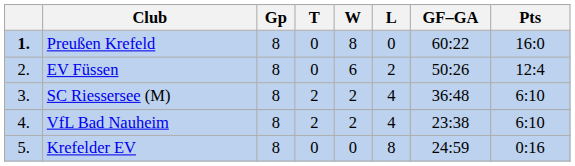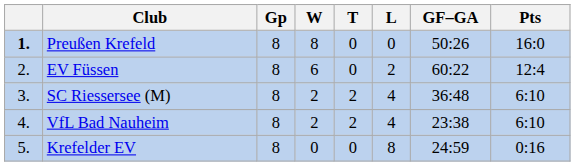columns swapped: W <-> T
Preußen Krefeld | GF–GA: 60:22 -> 50:26
EV Füssen | GF–GA: 50:26 -> 60:22
